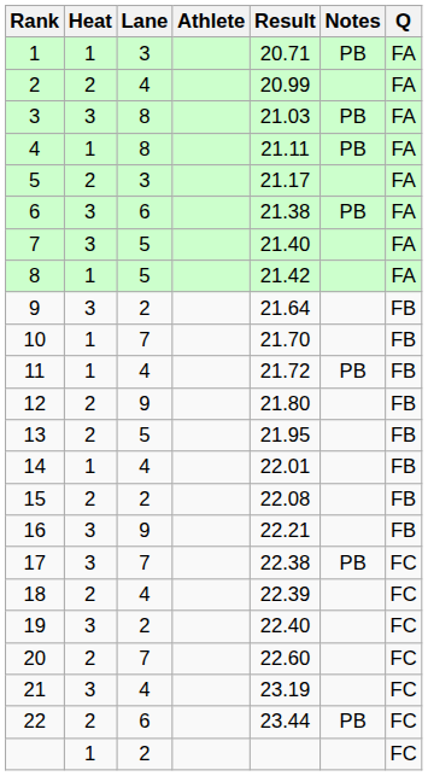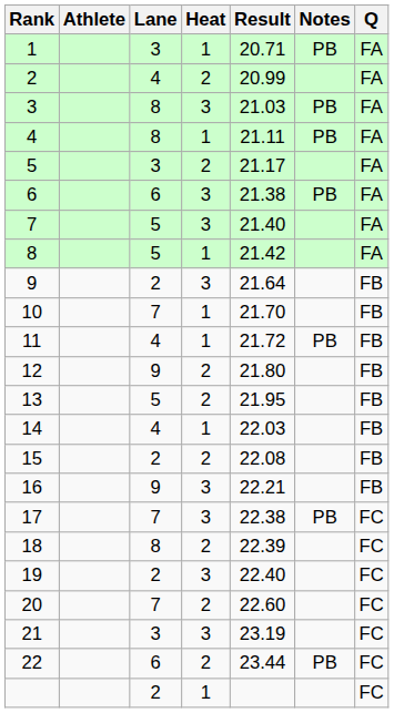columns swapped: Heat <-> Athlete
14 | Result: 22.01 -> 22.03
18 | Lane: 4 -> 8
21 | Lane: 4 -> 3
